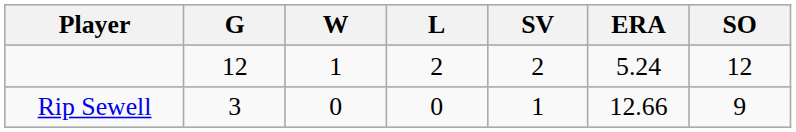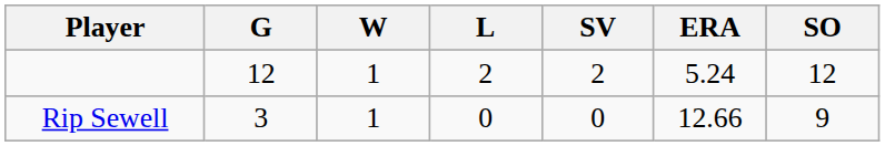Rip Sewell | W: 0 -> 1
Rip Sewell | SV: 1 -> 0
